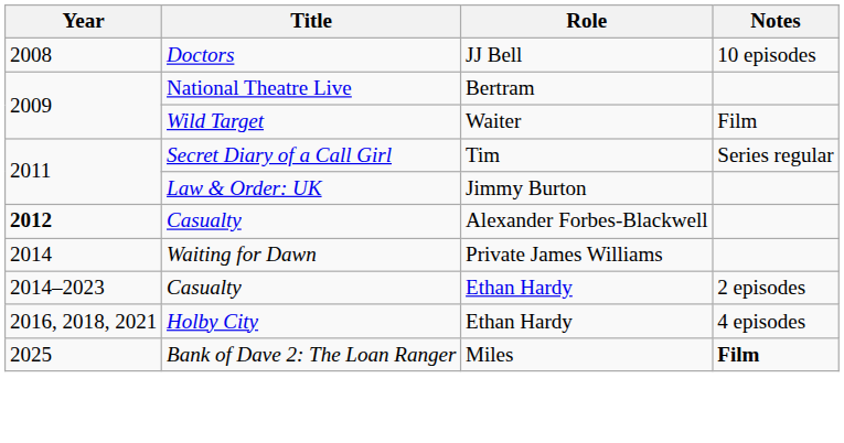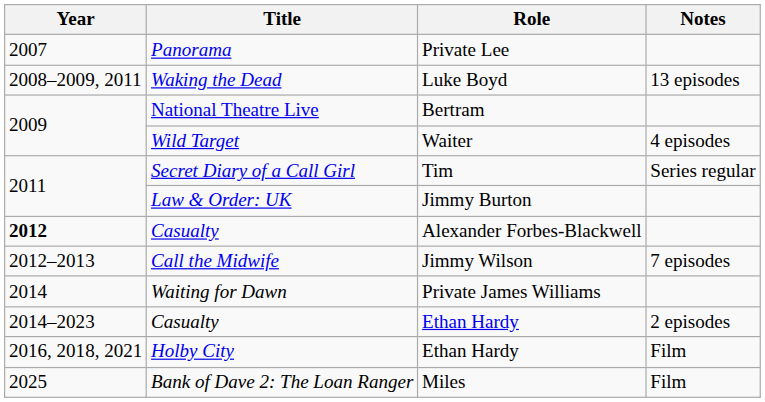+ row: 2007 | Panorama | Private Lee
- row: 2008 | Doctors | JJ Bell | 10 episodes
+ row: 2008–2009, 2011 | Waking the Dead | Luke Boyd | 13 episodes
Wild Target | Notes: Film -> 4 episodes
+ row: 2012–2013 | Call the Midwife | Jimmy Wilson | 7 episodes
Holby City | Notes: 4 episodes -> Film
Bank of Dave 2: The Loan Ranger | Notes: bold -> normal
